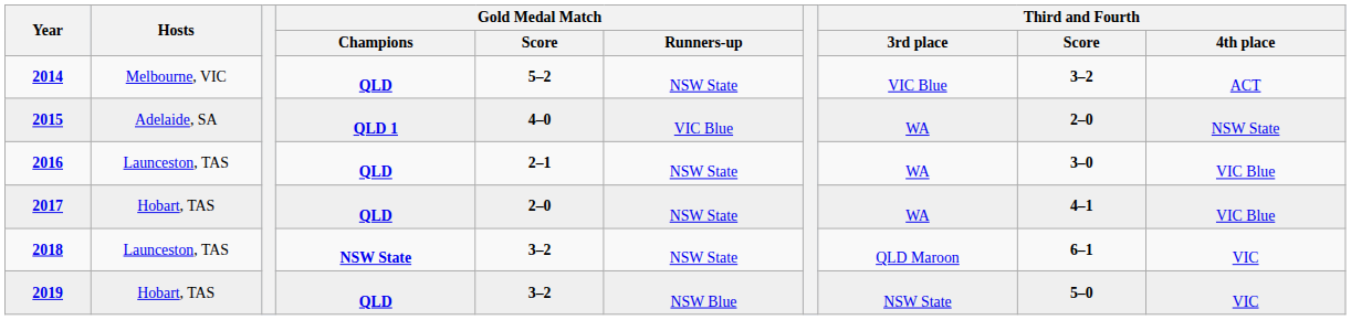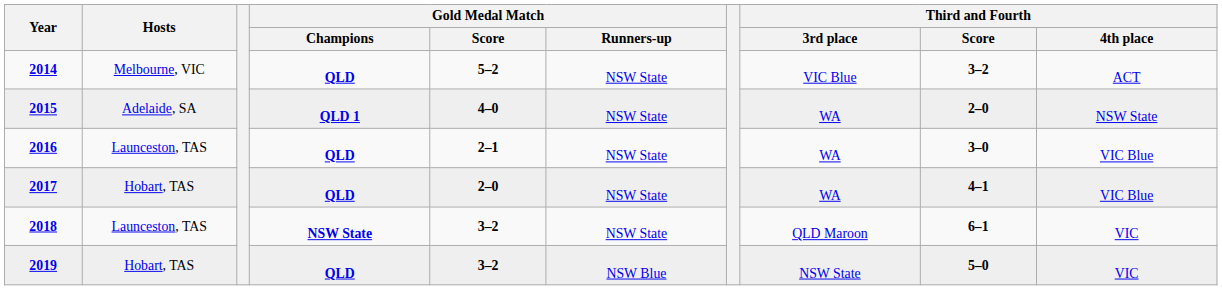2015 | Gold Medal Match / Runners-up: VIC Blue -> NSW State
